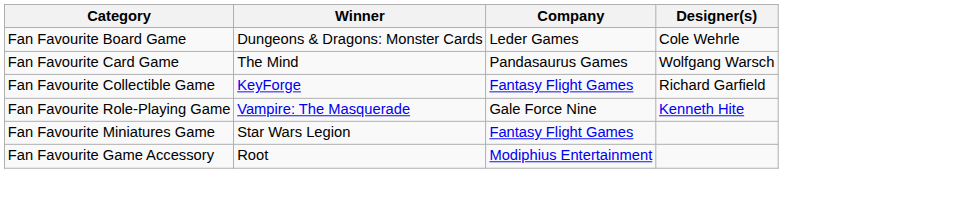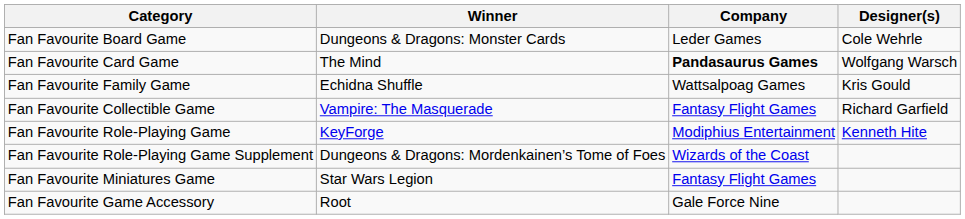Fan Favourite Card Game | Company: normal -> bold
+ row: Fan Favourite Family Game | Echidna Shuffle | Wattsalpoag Games | Kris Gould
Fan Favourite Collectible Game | Winner: KeyForge -> Vampire: The Masquerade
Fan Favourite Role-Playing Game | Winner: Vampire: The Masquerade -> KeyForge
Fan Favourite Role-Playing Game | Company: Gale Force Nine -> Modiphius Entertainment
+ row: Fan Favourite Role-Playing Game Supplement | Dungeons & Dragons: Mordenkainen’s Tome of Foes | Wizards of the Coast
Fan Favourite Game Accessory | Company: Modiphius Entertainment -> Gale Force Nine
